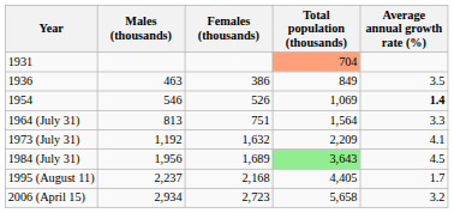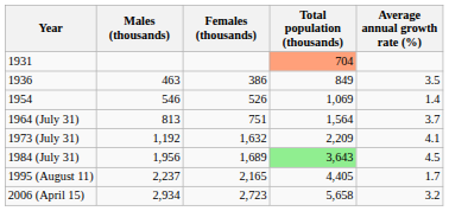1954 | Average annual growth rate (%): bold -> normal
1964 (July 31) | Average annual growth rate (%): 3.3 -> 3.7
1995 (August 11) | Females (thousands): 2,168 -> 2,165
